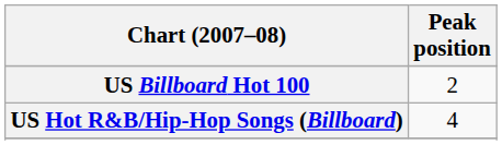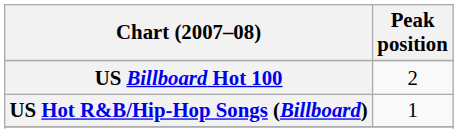US Hot R&B/Hip-Hop Songs (Billboard) | Peak position: 4 -> 1
